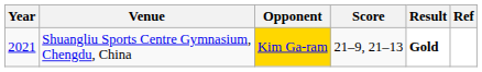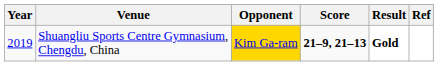Shuangliu Sports Centre Gymnasium, Chengdu, China | Year: 2021 -> 2019
Shuangliu Sports Centre Gymnasium, Chengdu, China | Score: normal -> bold
